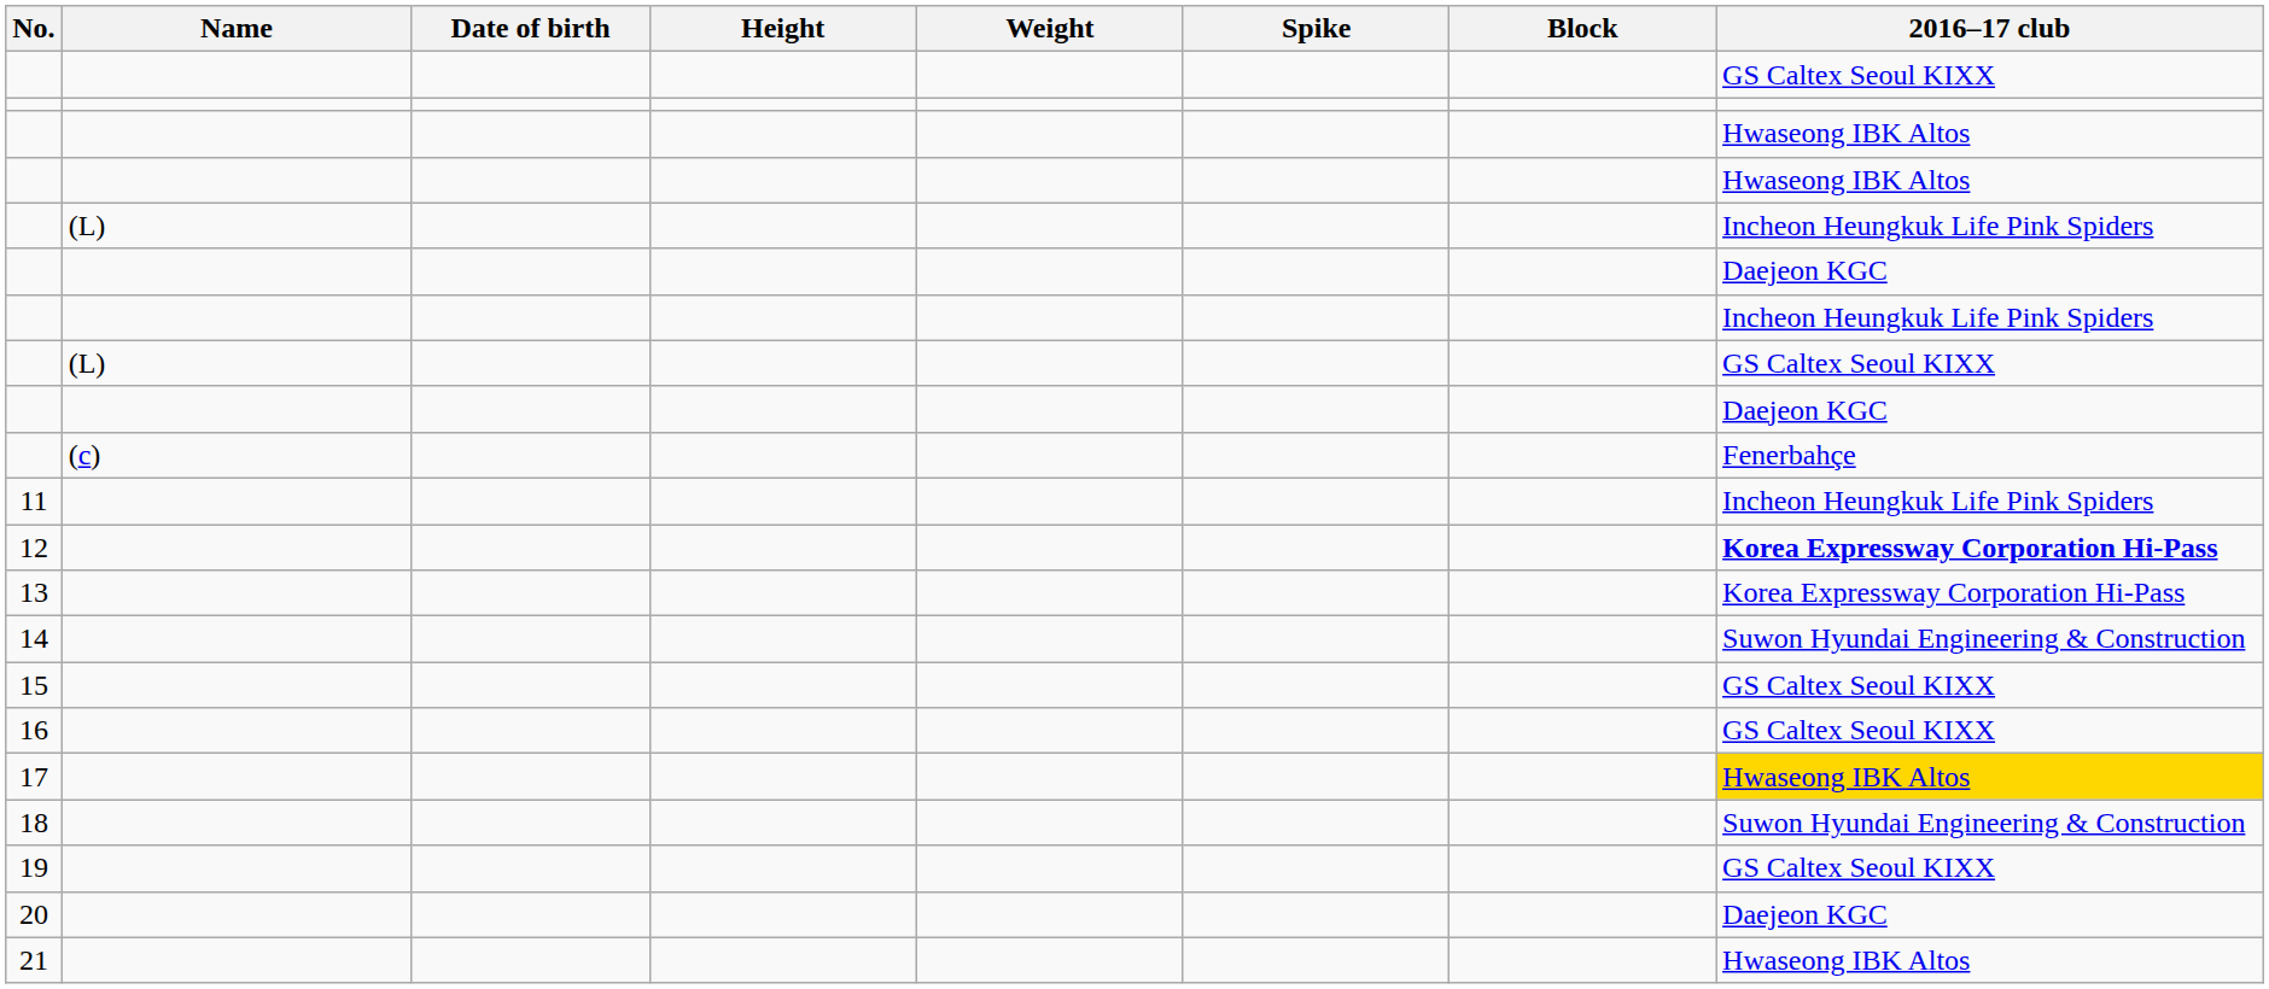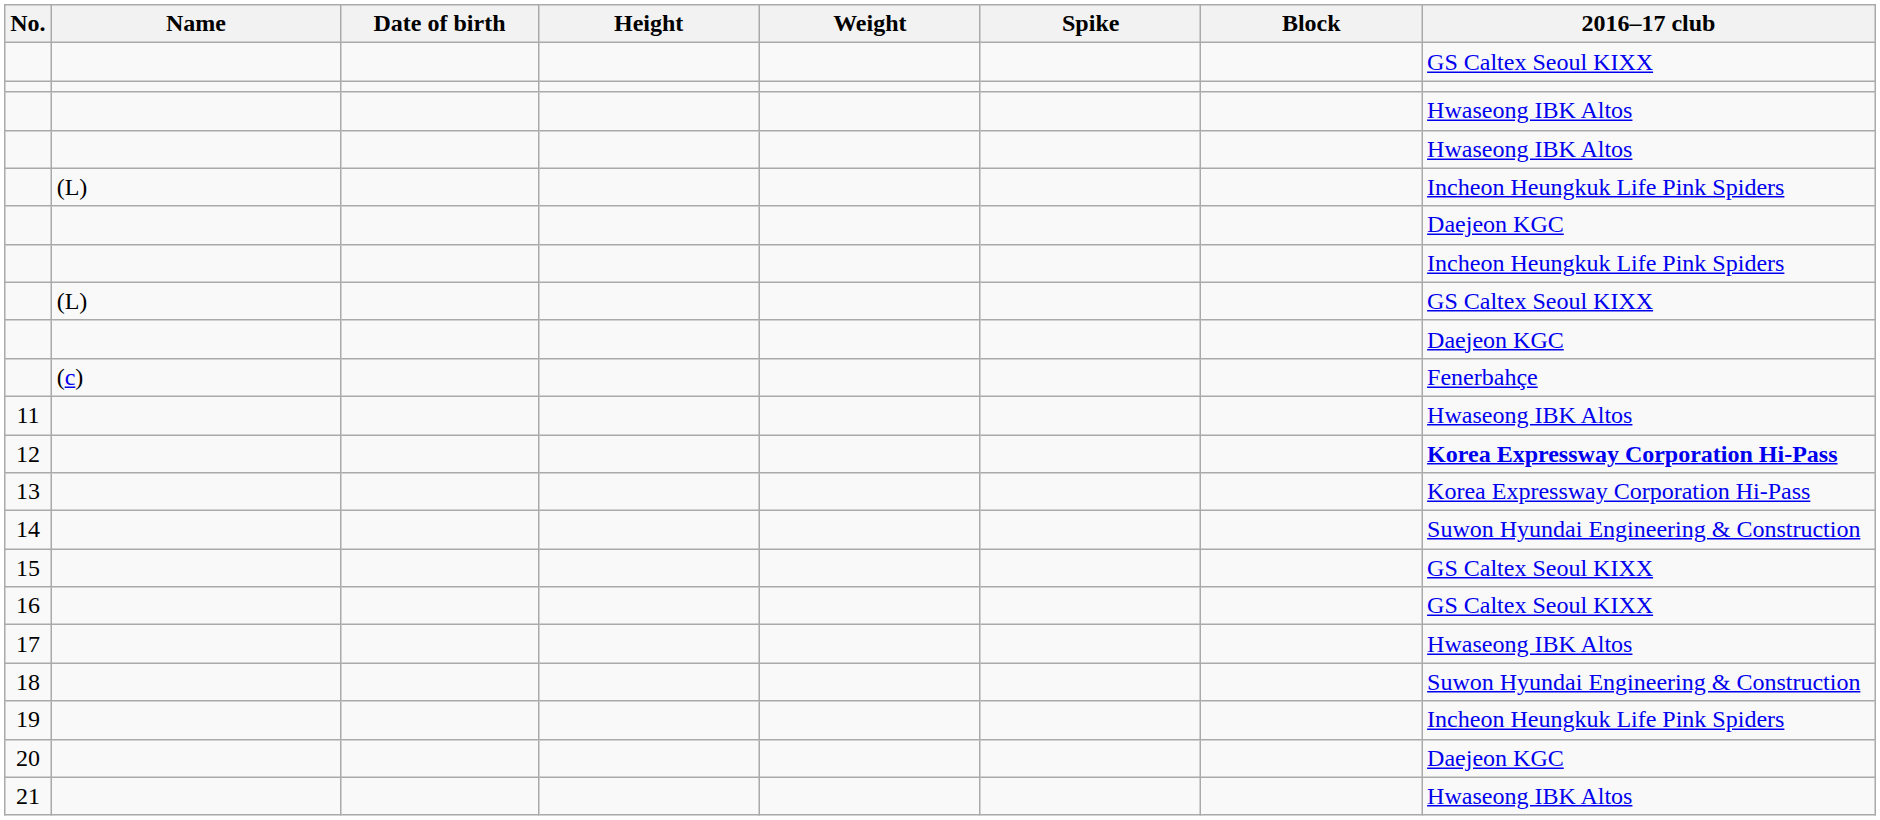11 | 2016–17 club: Incheon Heungkuk Life Pink Spiders -> Hwaseong IBK Altos
17 | 2016–17 club: gold background -> no background
19 | 2016–17 club: GS Caltex Seoul KIXX -> Incheon Heungkuk Life Pink Spiders
